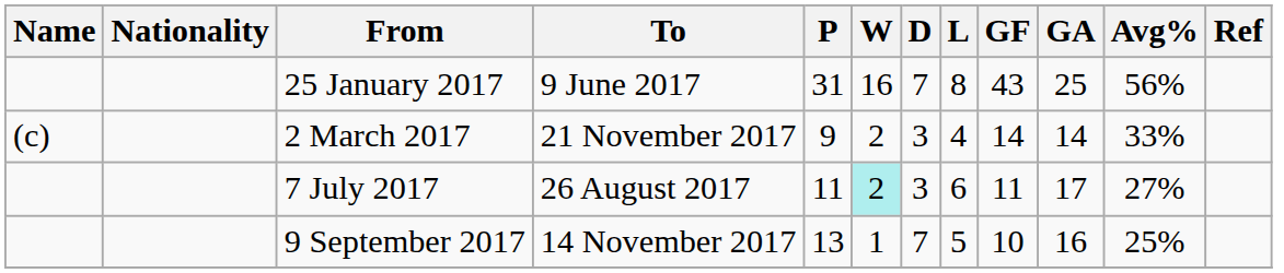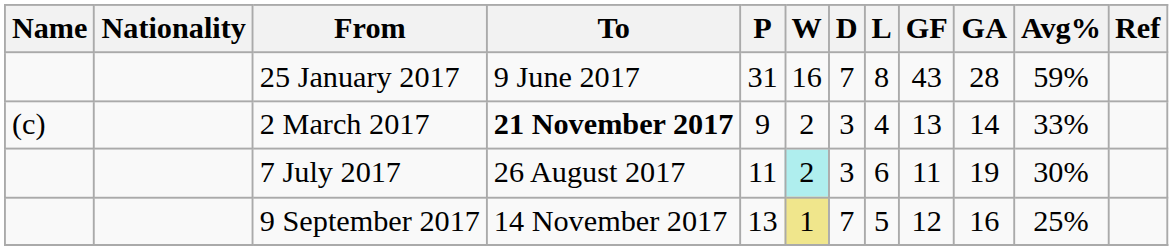25 January 2017 | GA: 25 -> 28
25 January 2017 | Avg%: 56% -> 59%
2 March 2017 | To: normal -> bold
2 March 2017 | GF: 14 -> 13
7 July 2017 | GA: 17 -> 19
7 July 2017 | Avg%: 27% -> 30%
9 September 2017 | W: no background -> khaki background
9 September 2017 | GF: 10 -> 12
